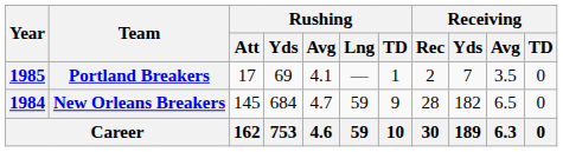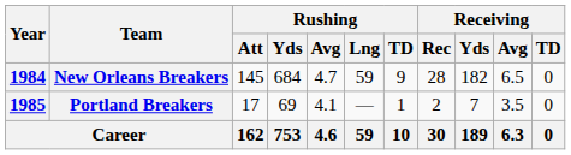rows swapped: New Orleans Breakers <-> Portland Breakers
